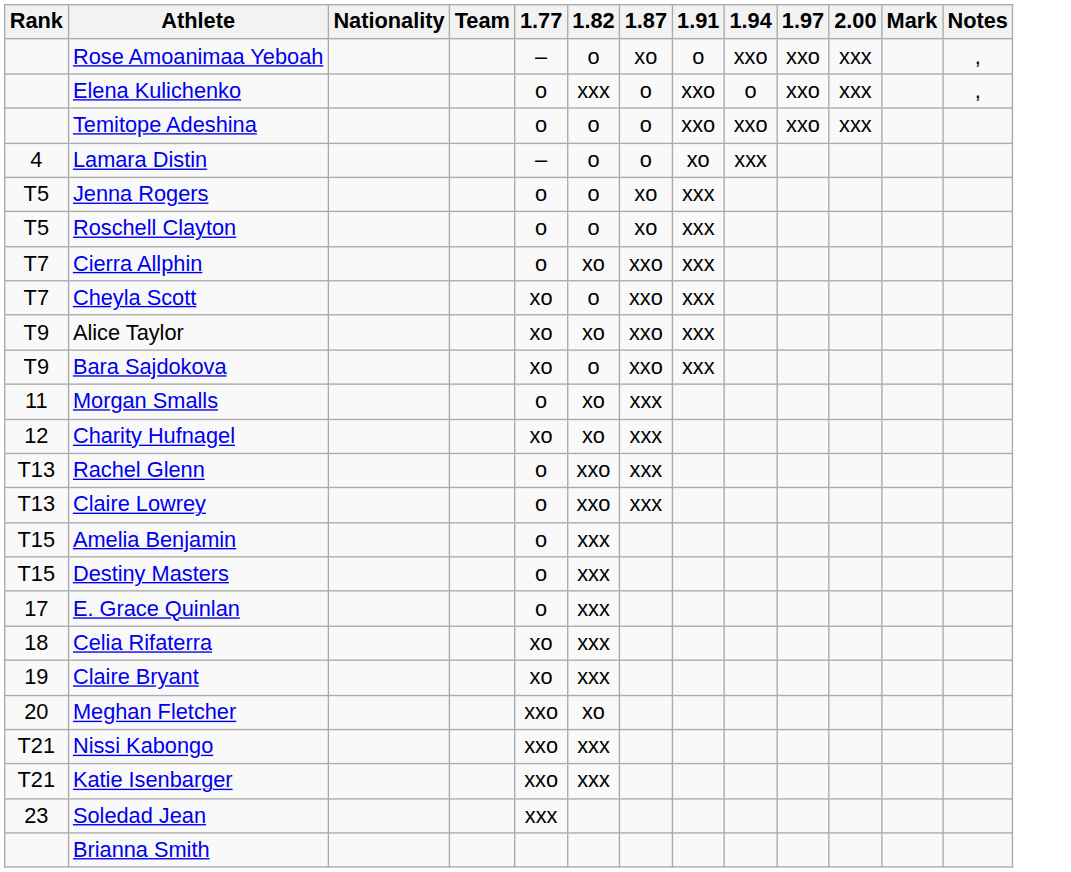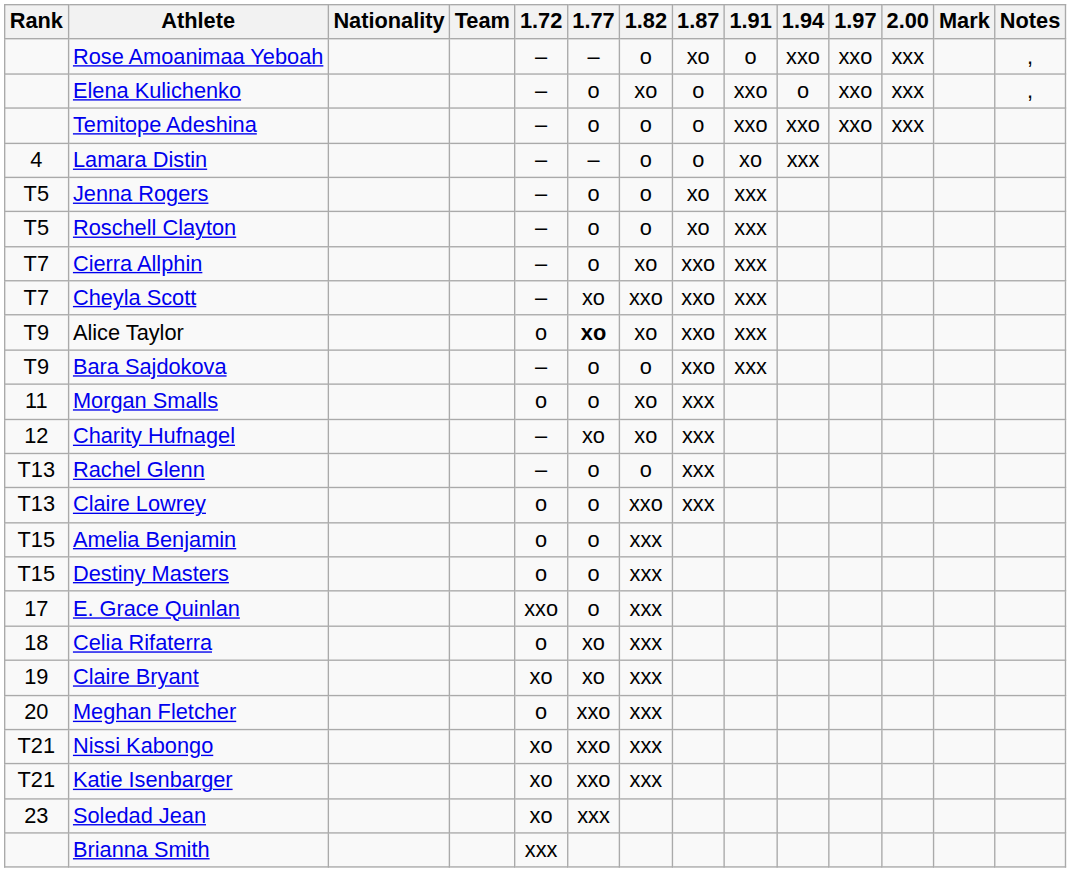+ column: 1.72 | – | – | – | – | – | – | – | – | o | – | o | – | – | o | o | o | xxo | o | xo | o | xo | xo | xo | xxx
Elena Kulichenko | 1.82: xxx -> xo
Cheyla Scott | 1.82: o -> xxo
Alice Taylor | 1.77: normal -> bold
Bara Sajdokova | 1.77: xo -> o
Rachel Glenn | 1.82: xxo -> o
Meghan Fletcher | 1.82: xo -> xxx
